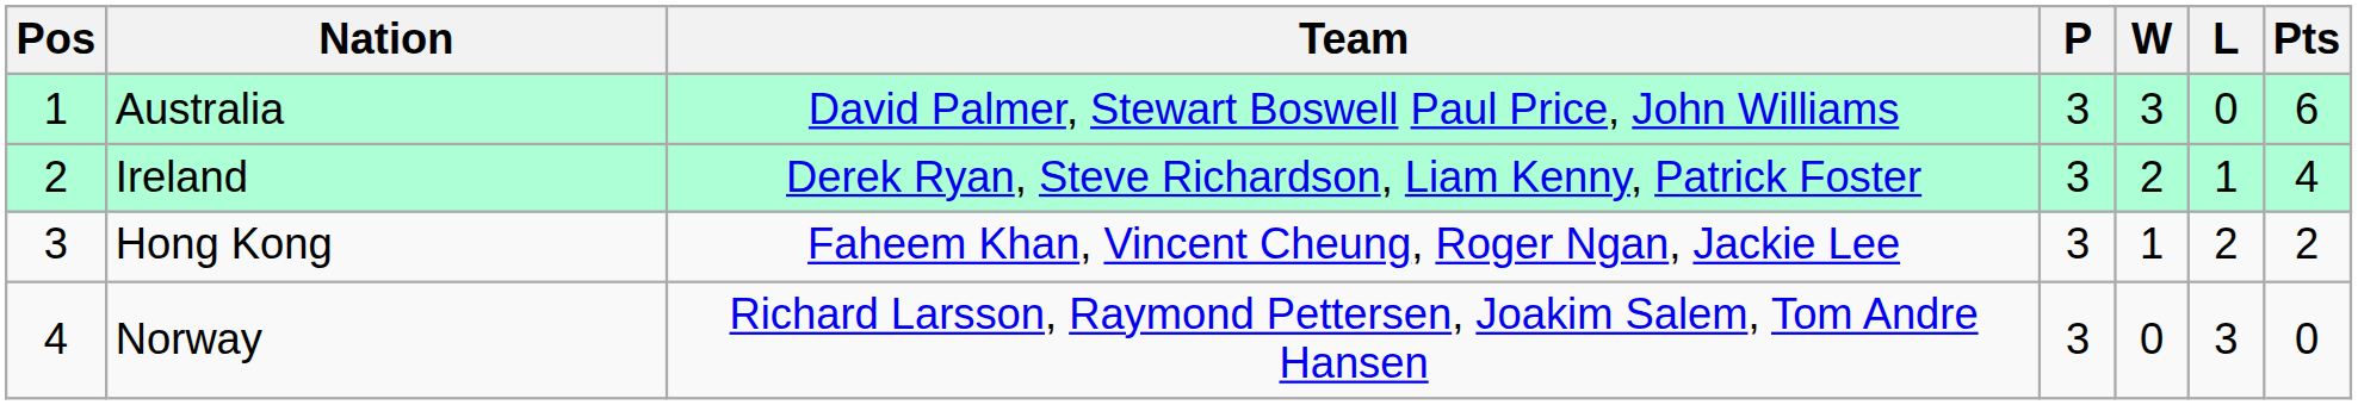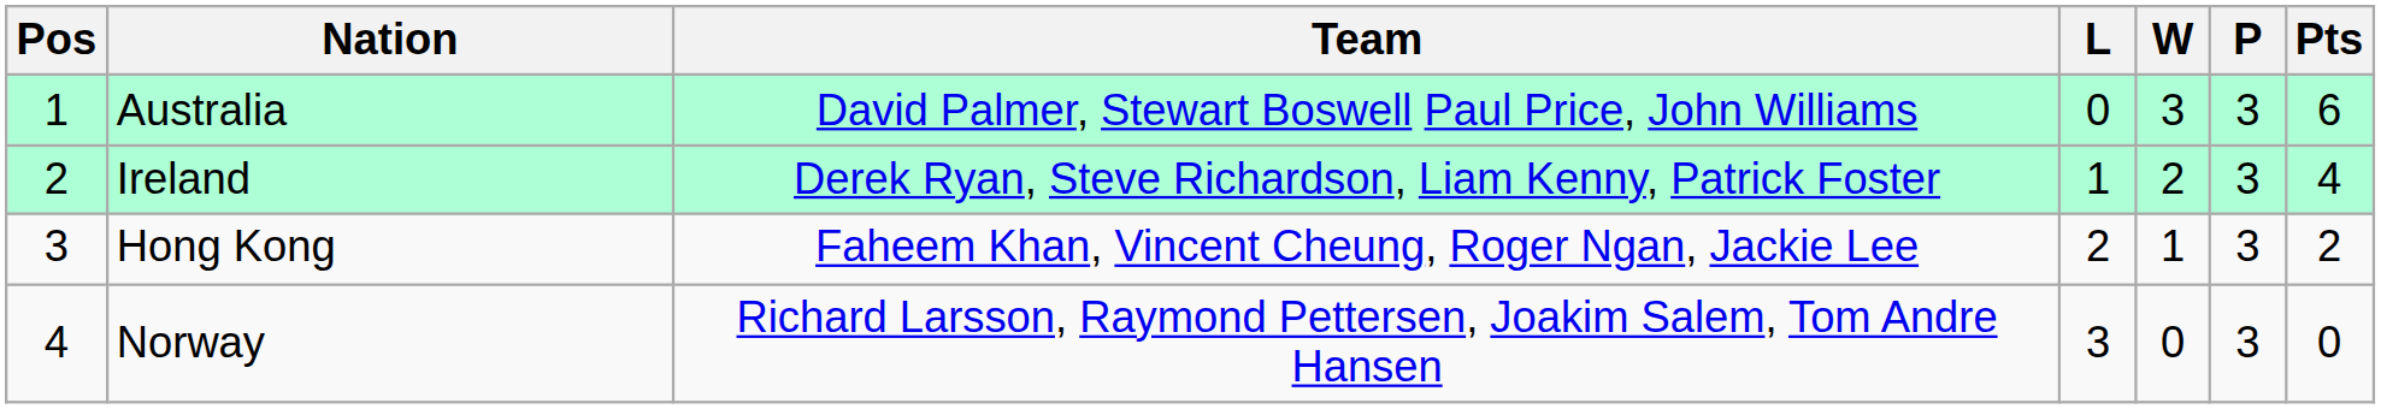columns swapped: P <-> L
